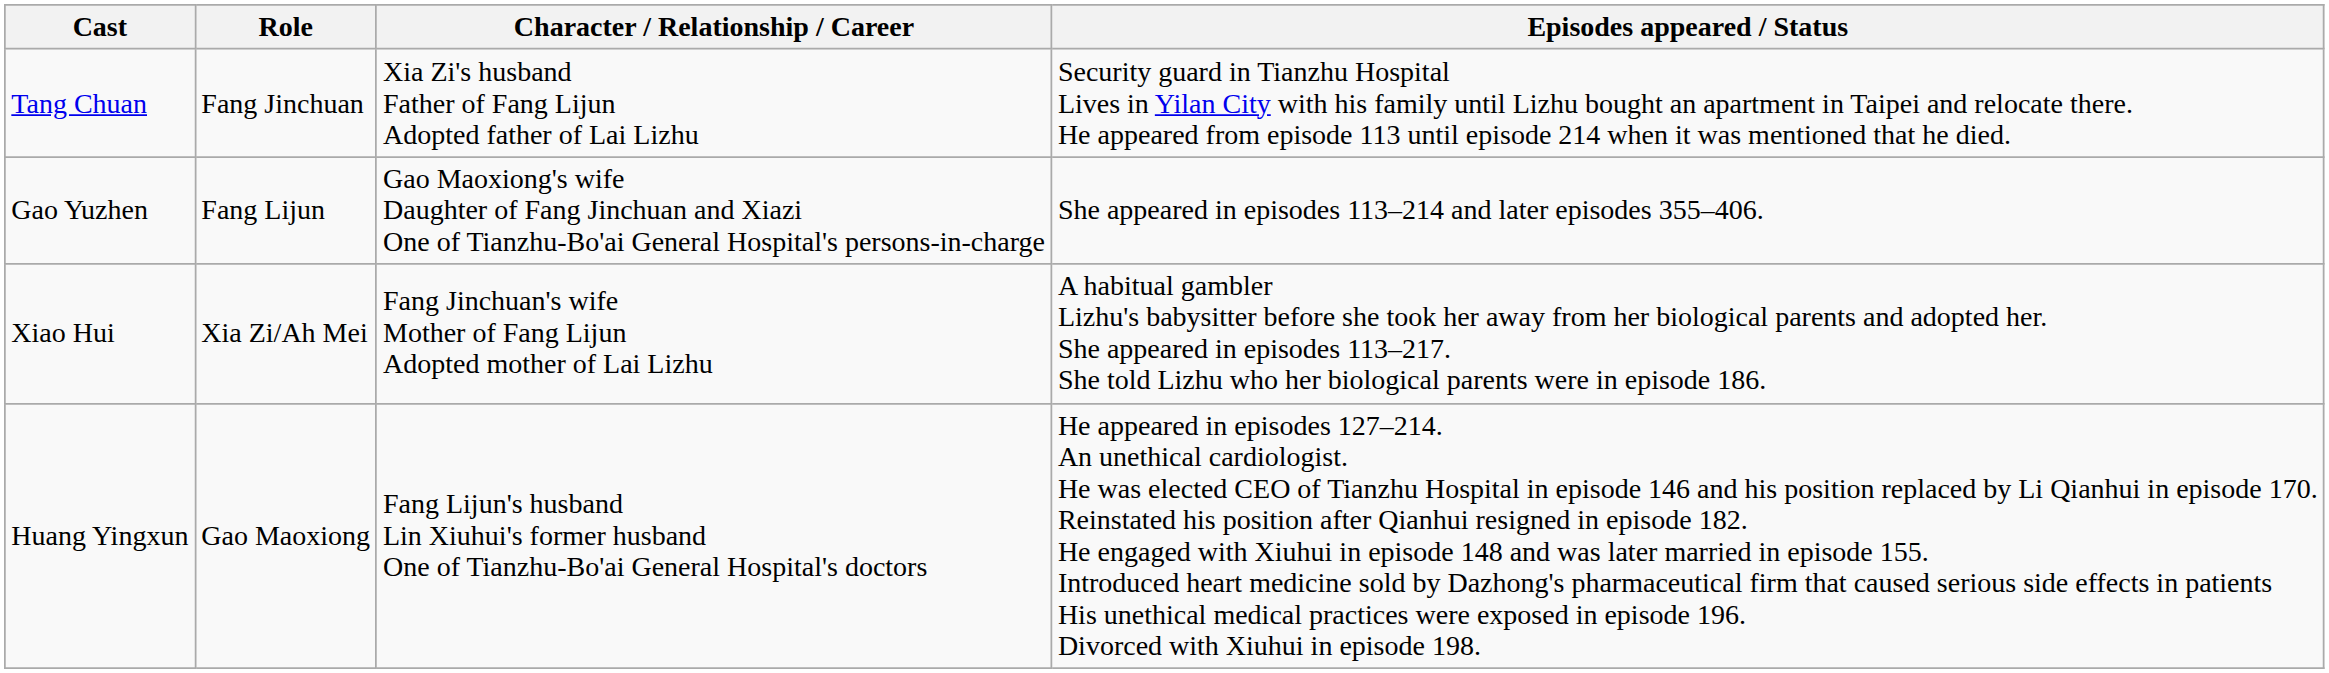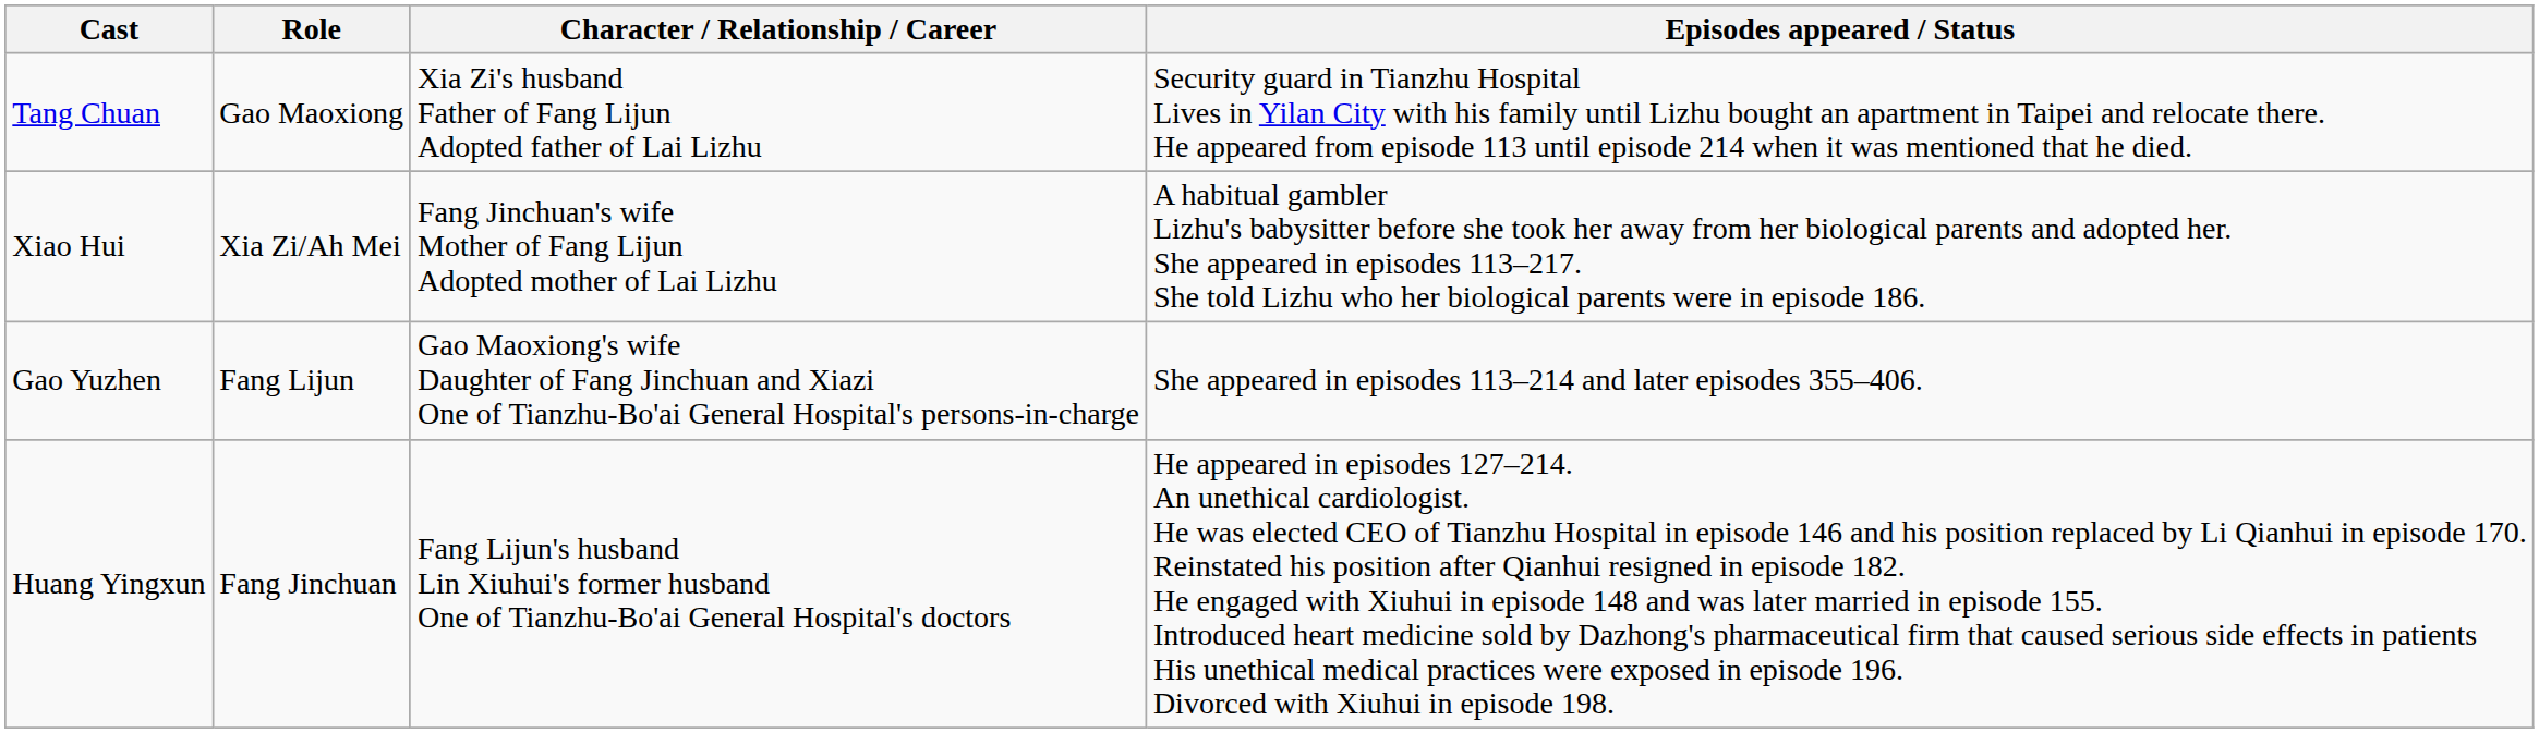Tang Chuan | Role: Fang Jinchuan -> Gao Maoxiong
rows swapped: Xiao Hui <-> Gao Yuzhen
Huang Yingxun | Role: Gao Maoxiong -> Fang Jinchuan
